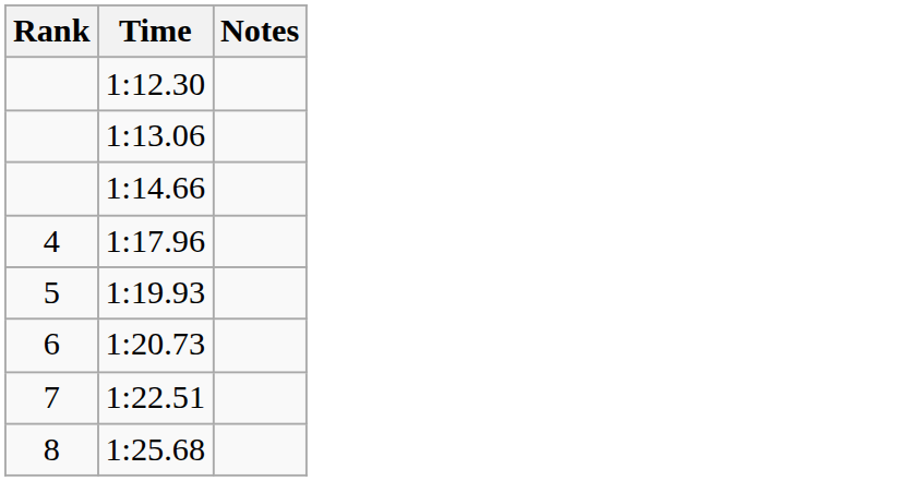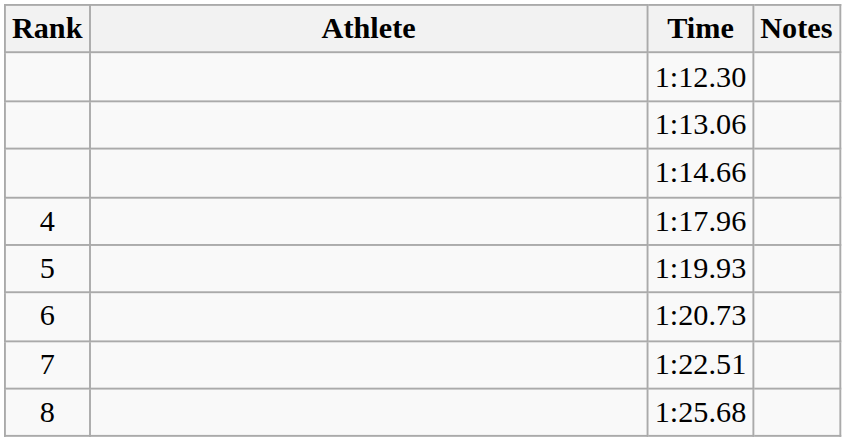+ column: Athlete
